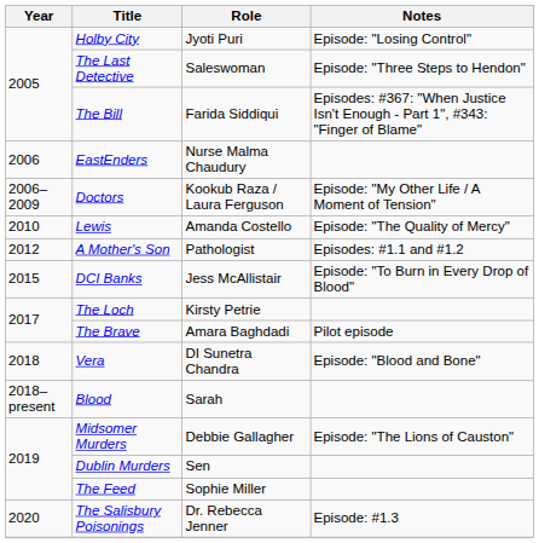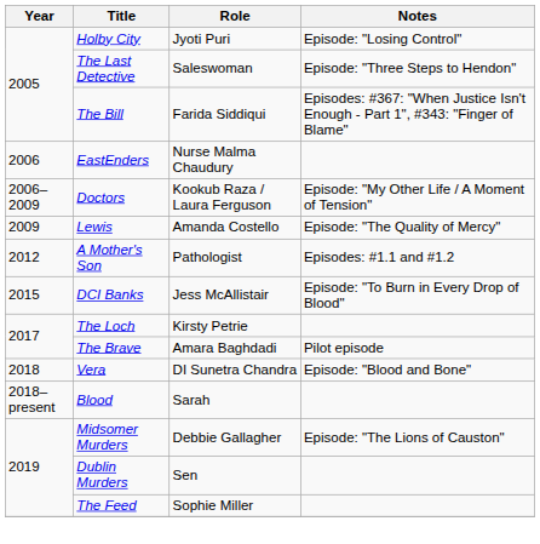Lewis | Year: 2010 -> 2009
- row: 2020 | The Salisbury Poisonings | Dr. Rebecca Jenner | Episode: #1.3
